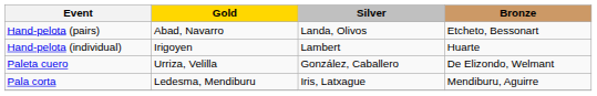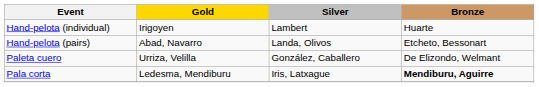rows swapped: Hand-pelota (individual) <-> Hand-pelota (pairs)
Pala corta | Bronze: normal -> bold
